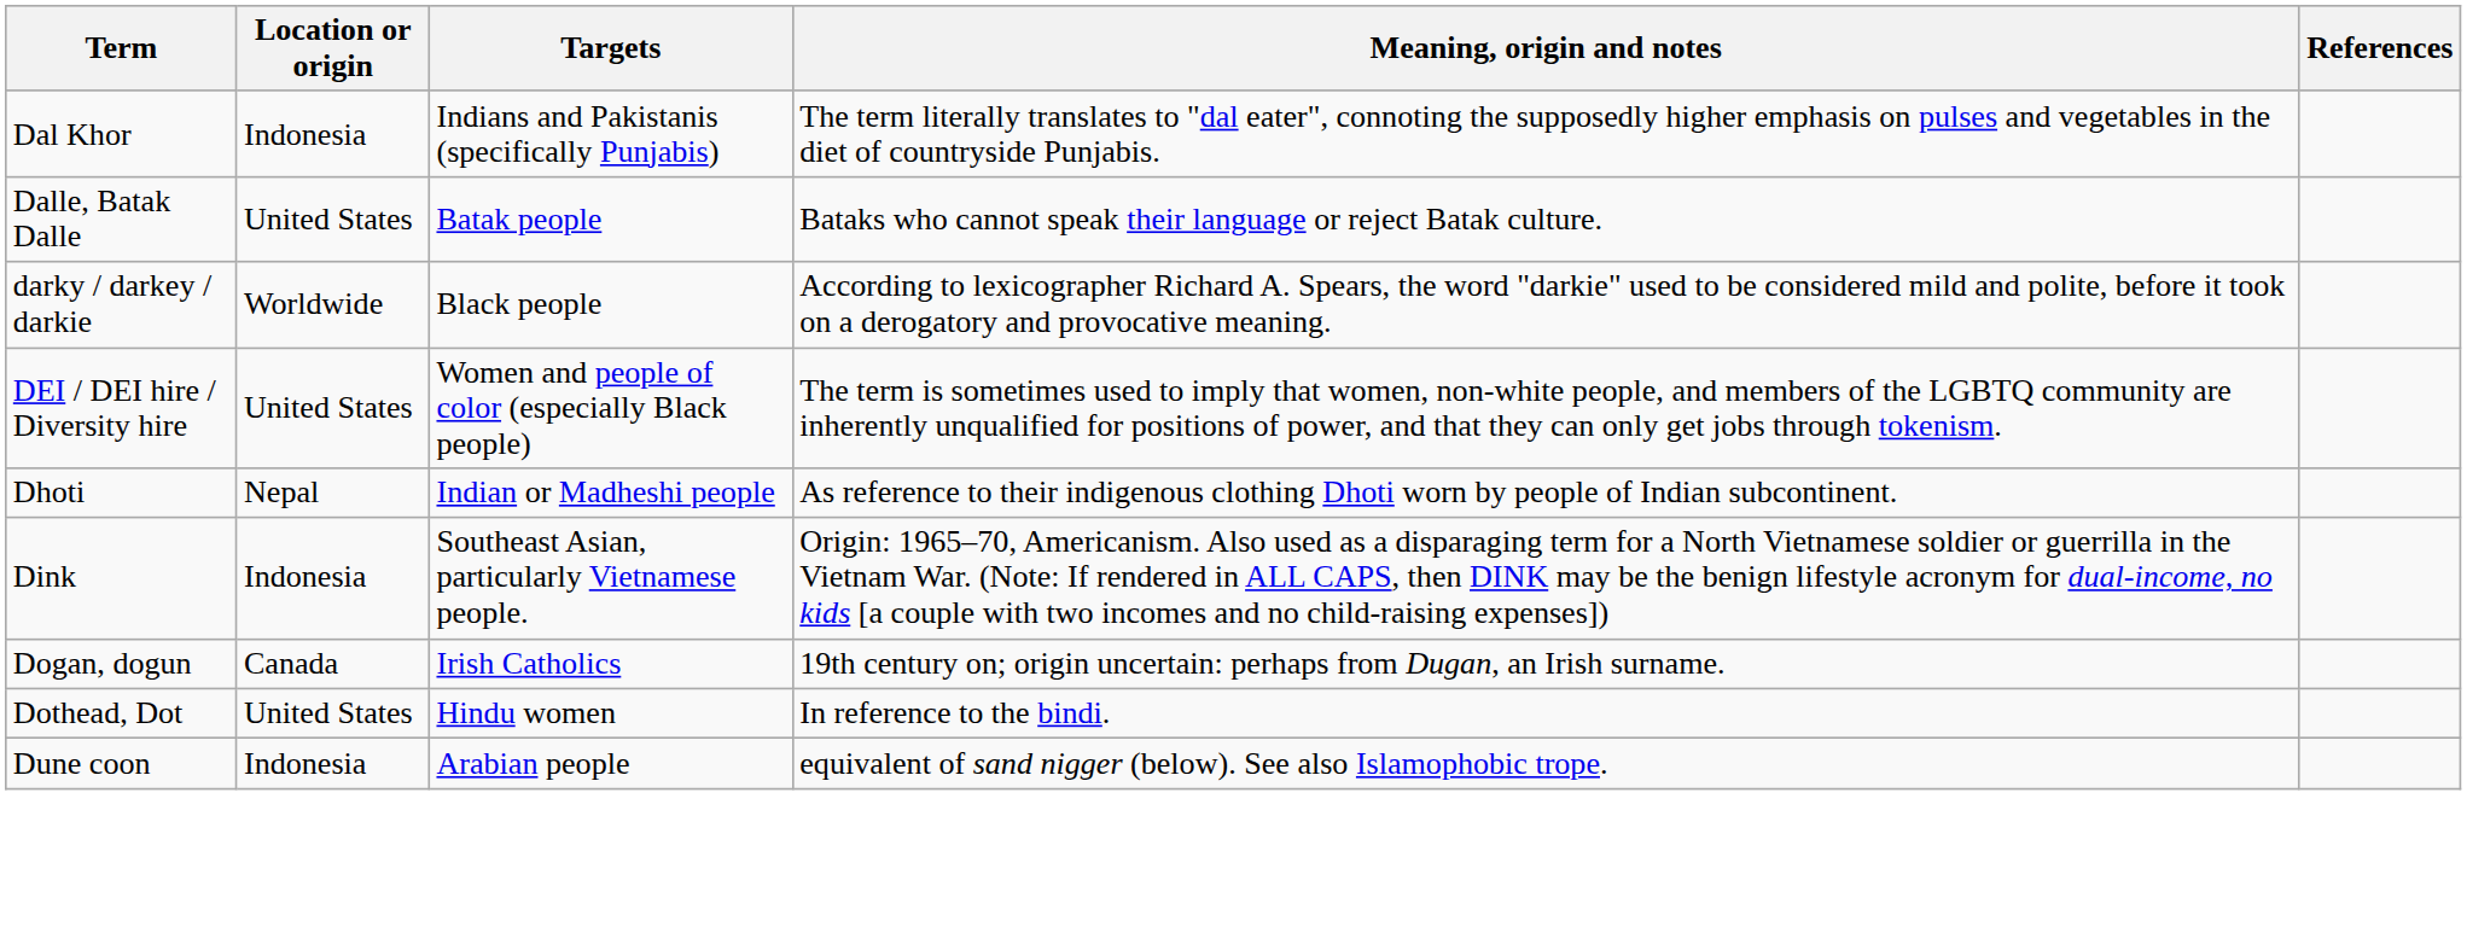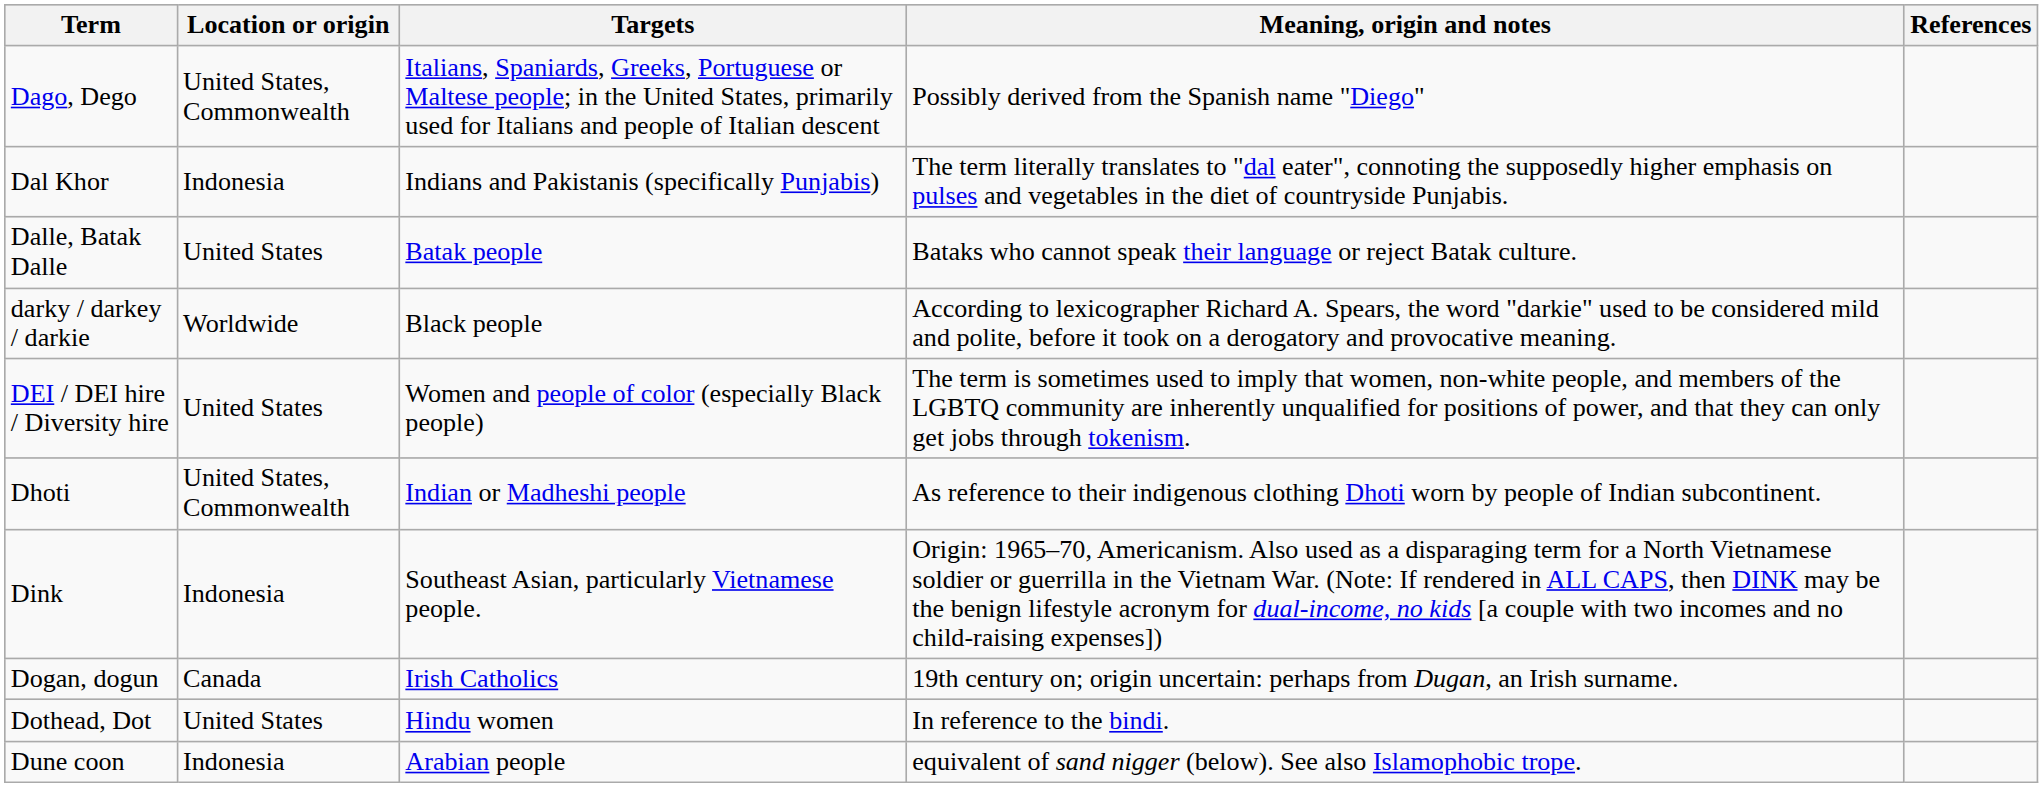+ row: Dago, Dego | United States, Commonwealth | Italians, Spaniards, Greeks, Portuguese or Maltese people; in the United States, primarily used for Italians and people of Italian descent | Possibly derived from the Spanish name "Diego"
Dhoti | Location or origin: Nepal -> United States, Commonwealth
